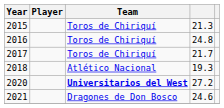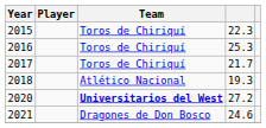2015 | column 4: 21.3 -> 22.3
2016 | column 4: 24.8 -> 25.3
